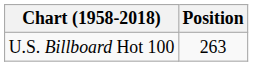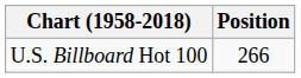U.S. Billboard Hot 100 | Position: 263 -> 266
